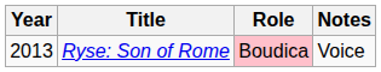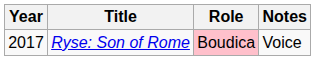Ryse: Son of Rome | Year: 2013 -> 2017
